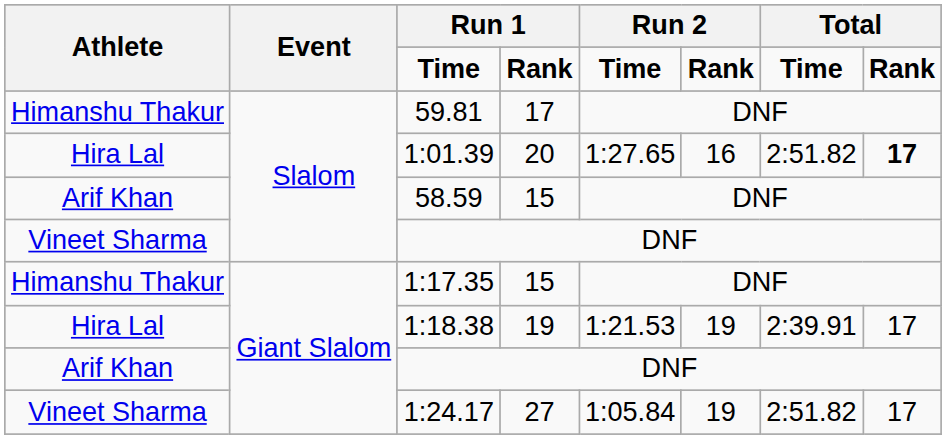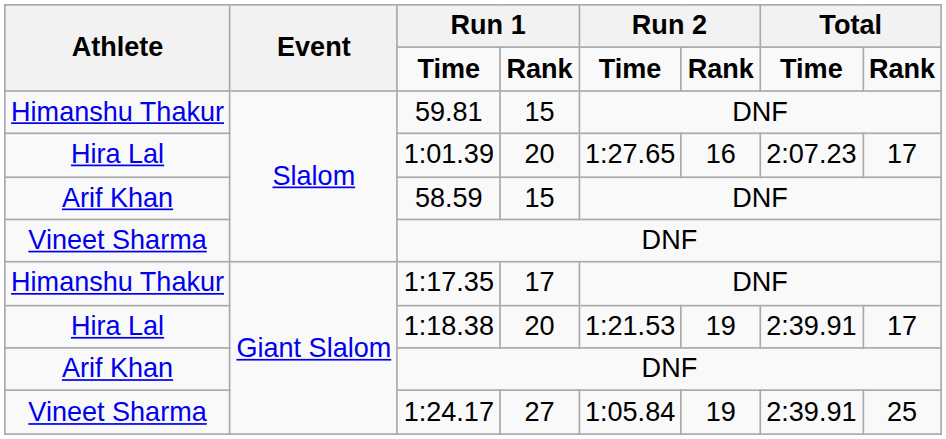59.81 | column 4: 17 -> 15
1:01.39 | column 7: 2:51.82 -> 2:07.23
1:01.39 | column 8: bold -> normal
1:17.35 | column 4: 15 -> 17
1:18.38 | column 4: 19 -> 20
1:24.17 | column 7: 2:51.82 -> 2:39.91
1:24.17 | column 8: 17 -> 25
